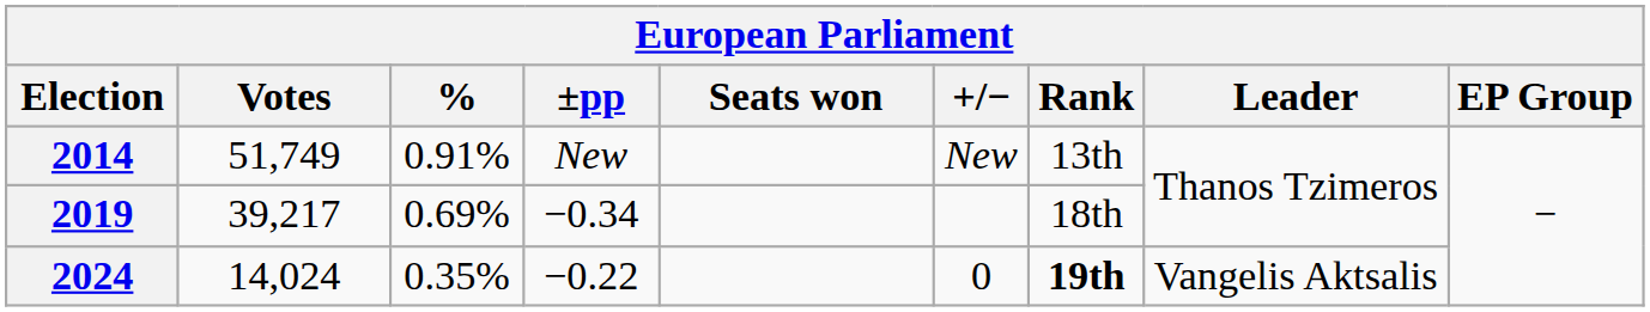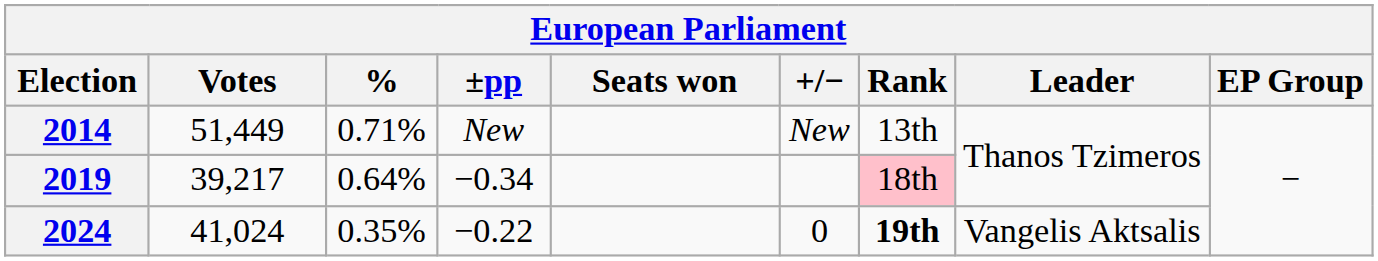2014 | Votes: 51,749 -> 51,449
2014 | %: 0.91% -> 0.71%
2019 | %: 0.69% -> 0.64%
2019 | Rank: no background -> pink background
2024 | Votes: 14,024 -> 41,024
